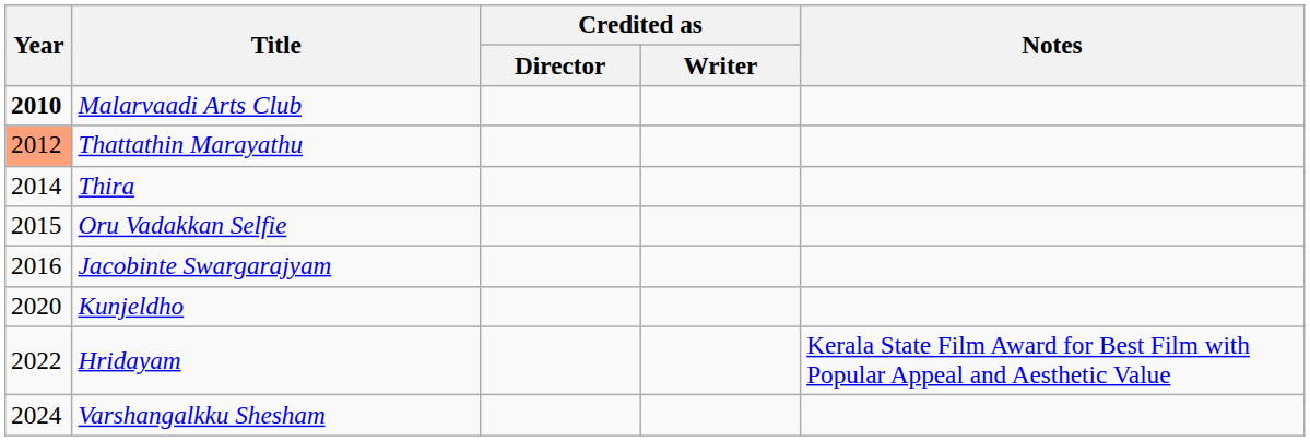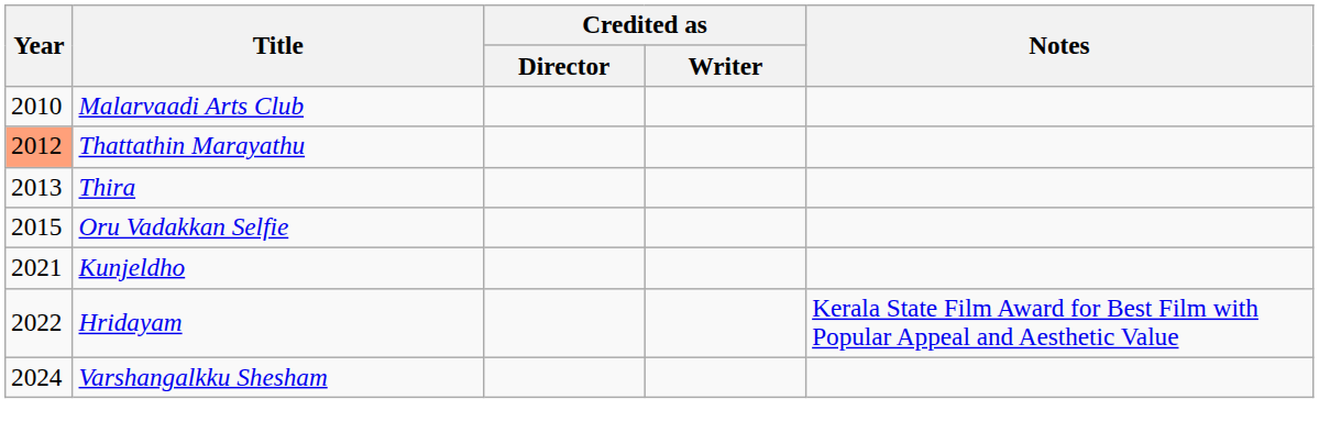Malarvaadi Arts Club | Year: bold -> normal
Thira | Year: 2014 -> 2013
- row: 2016 | Jacobinte Swargarajyam
Kunjeldho | Year: 2020 -> 2021
